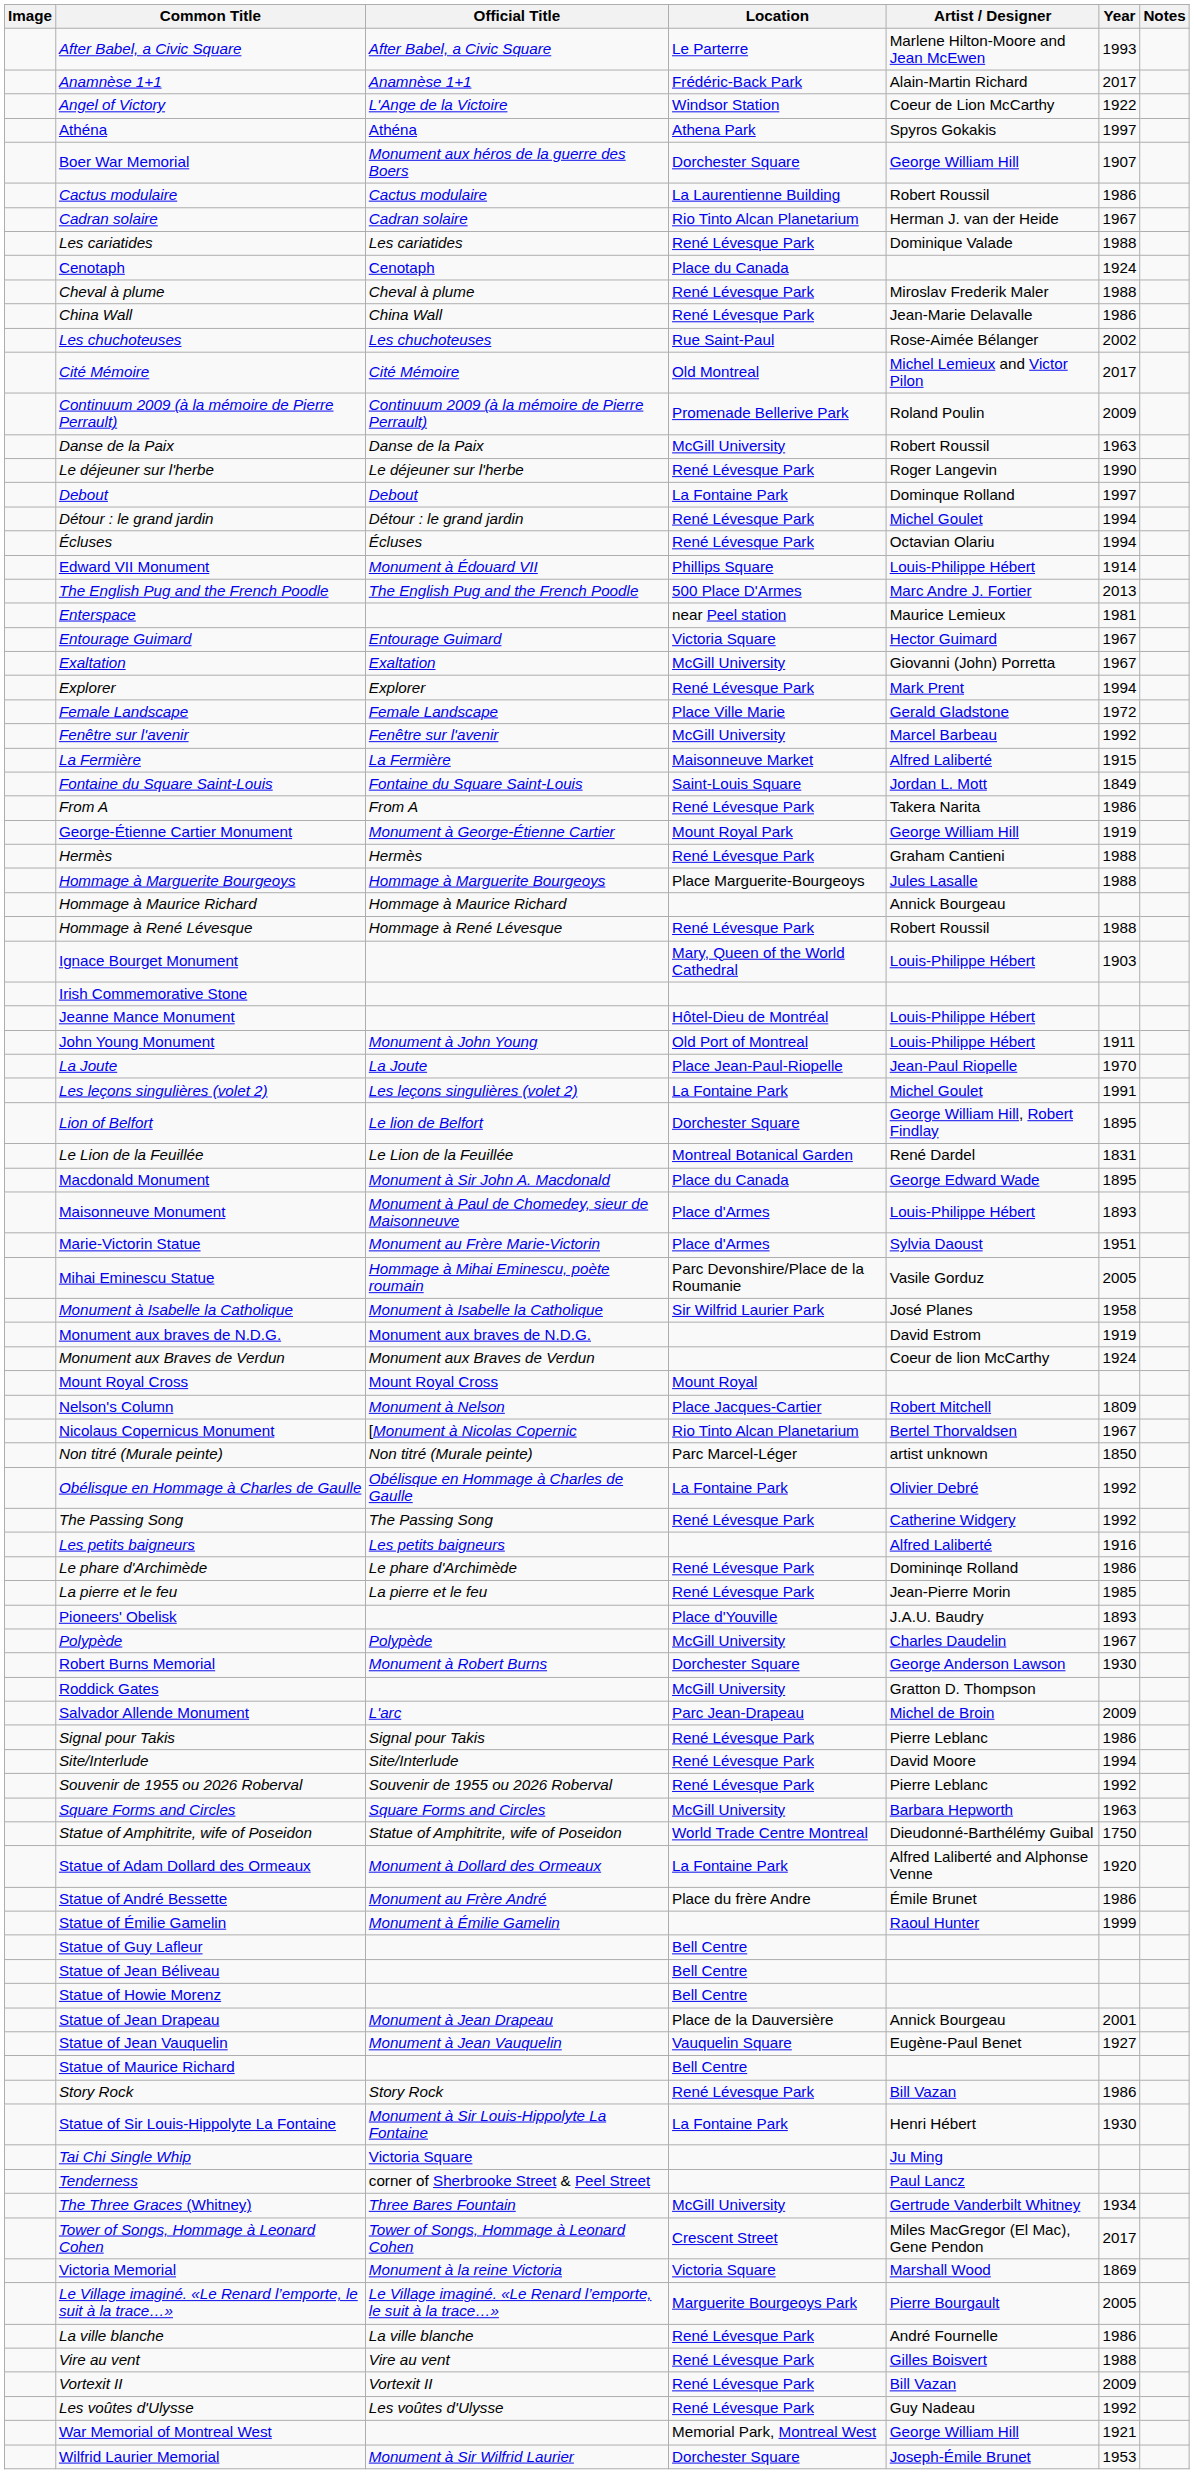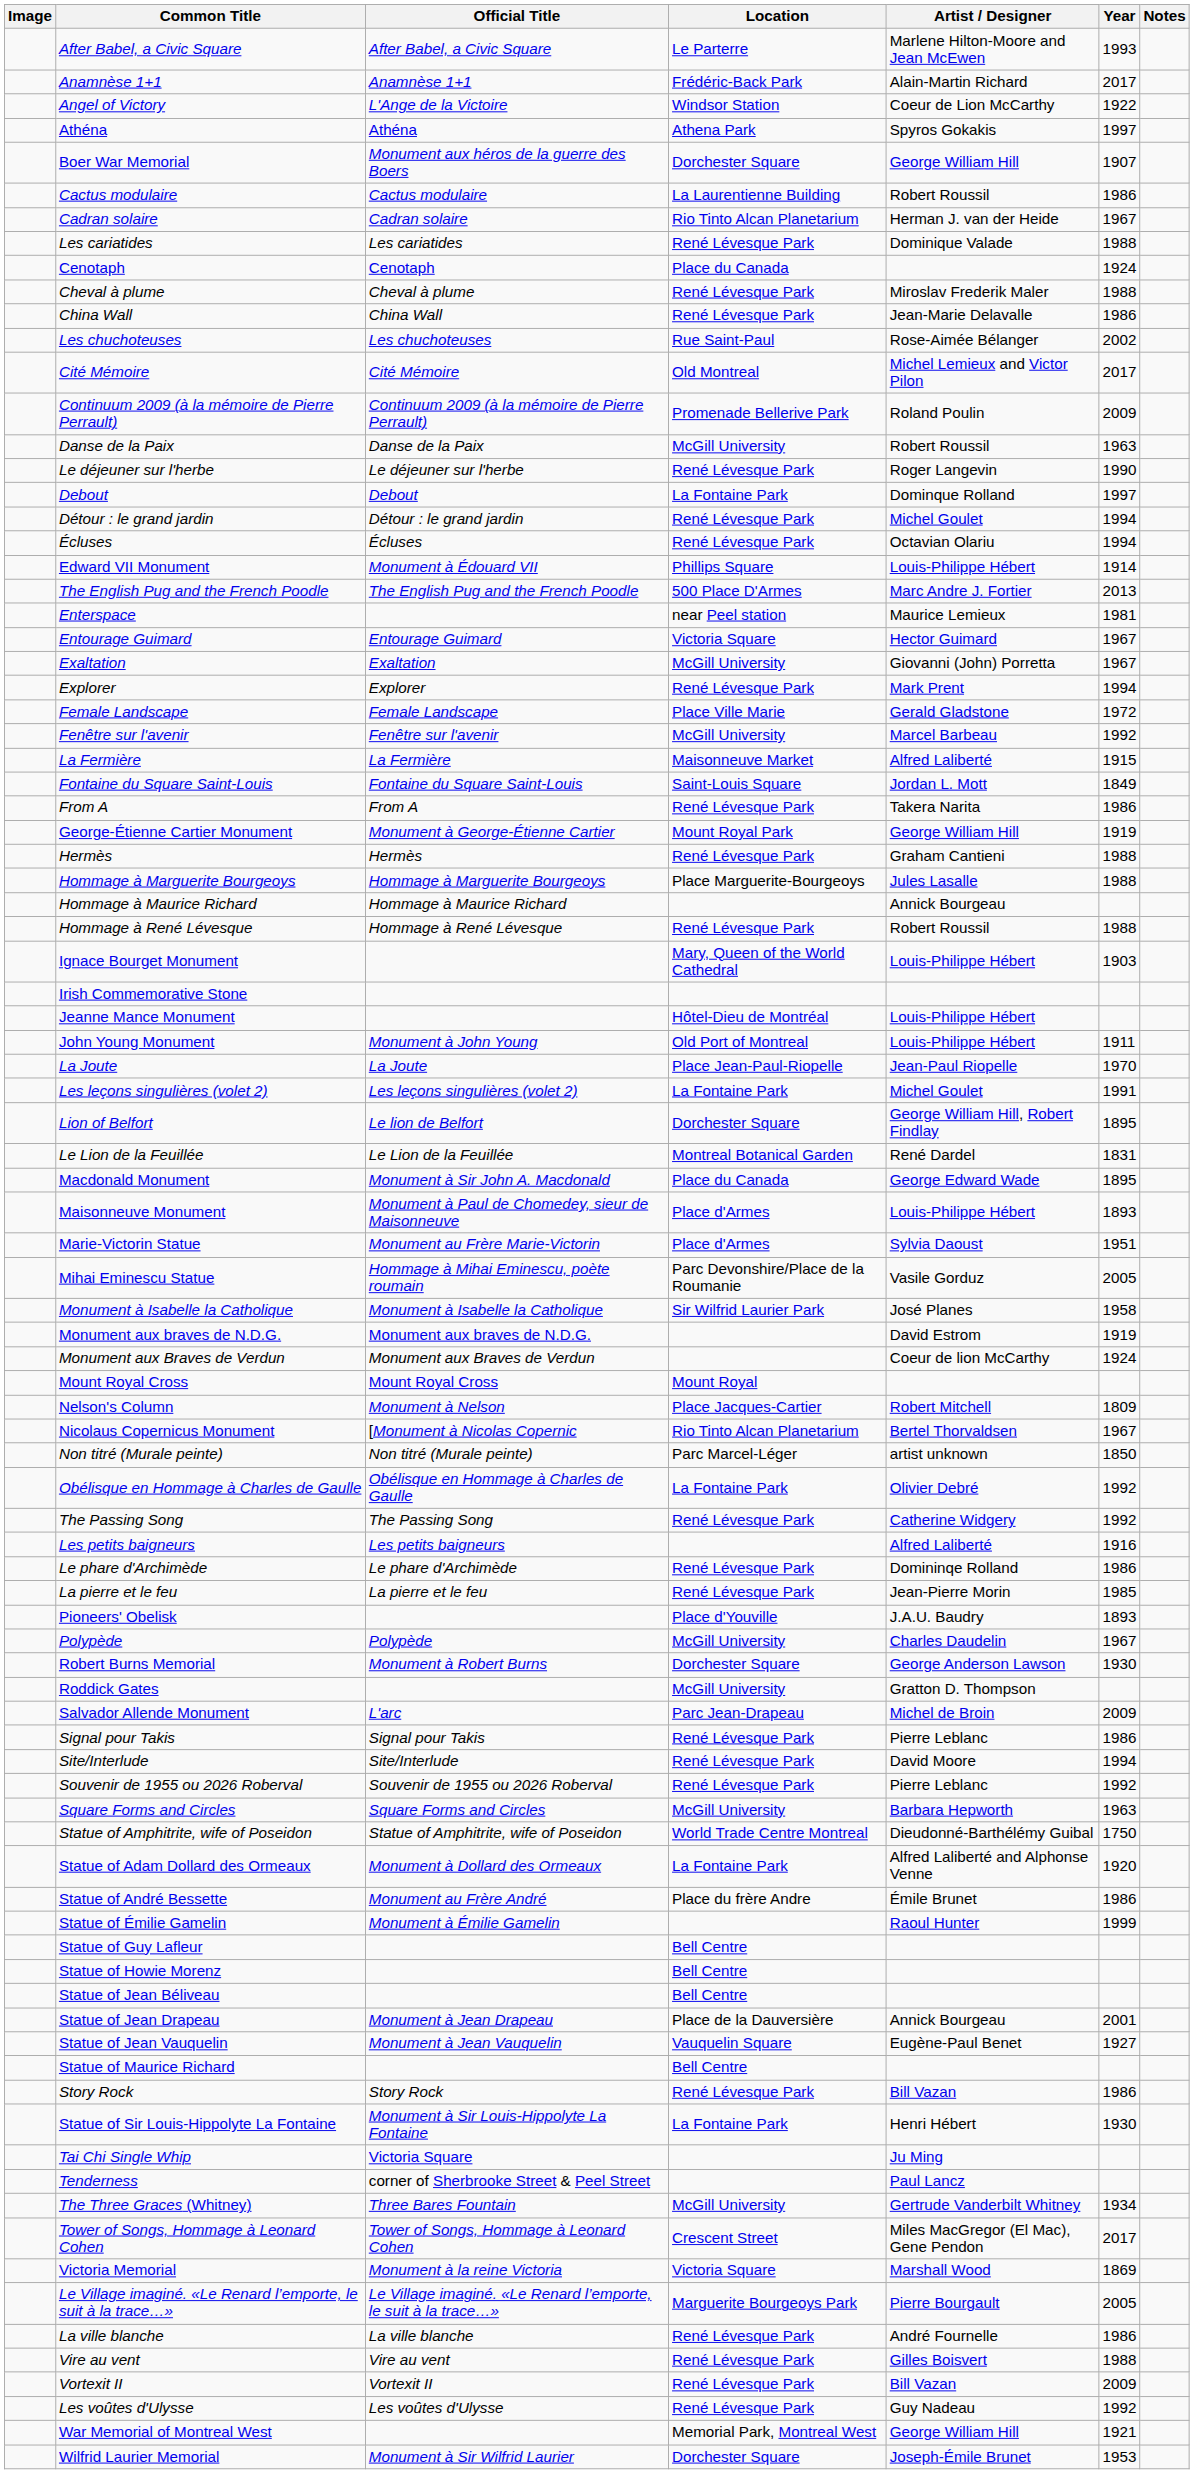rows swapped: Statue of Howie Morenz <-> Statue of Jean Béliveau
